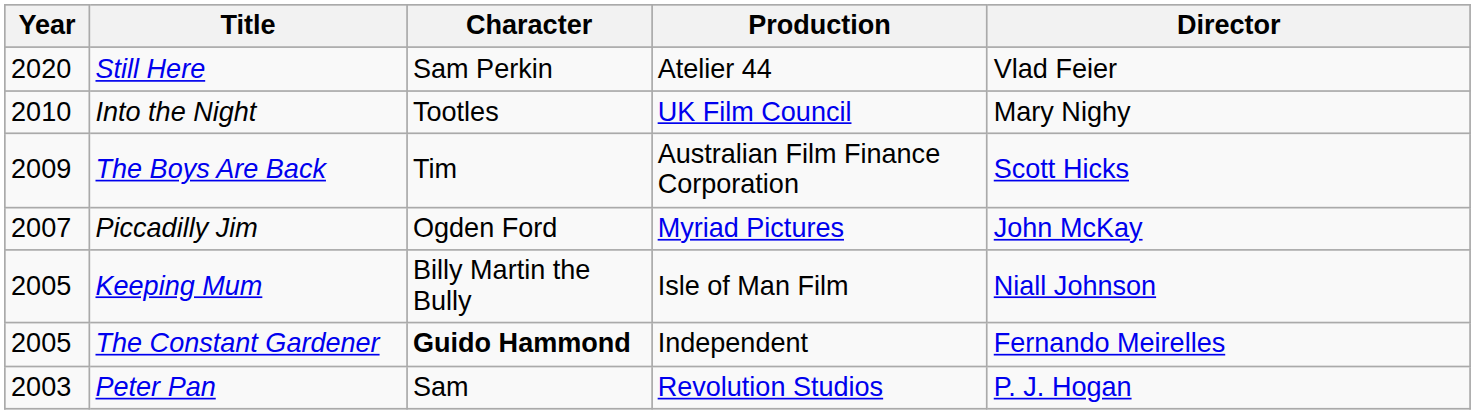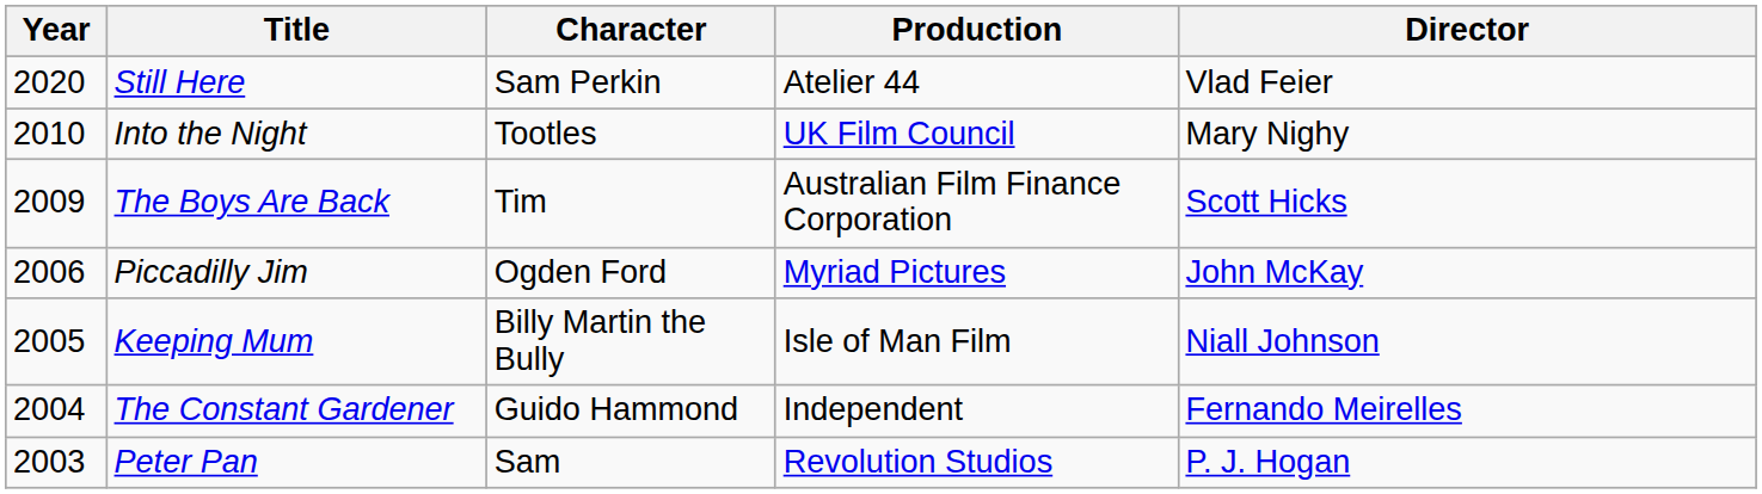Piccadilly Jim | Year: 2007 -> 2006
The Constant Gardener | Year: 2005 -> 2004
The Constant Gardener | Character: bold -> normal
